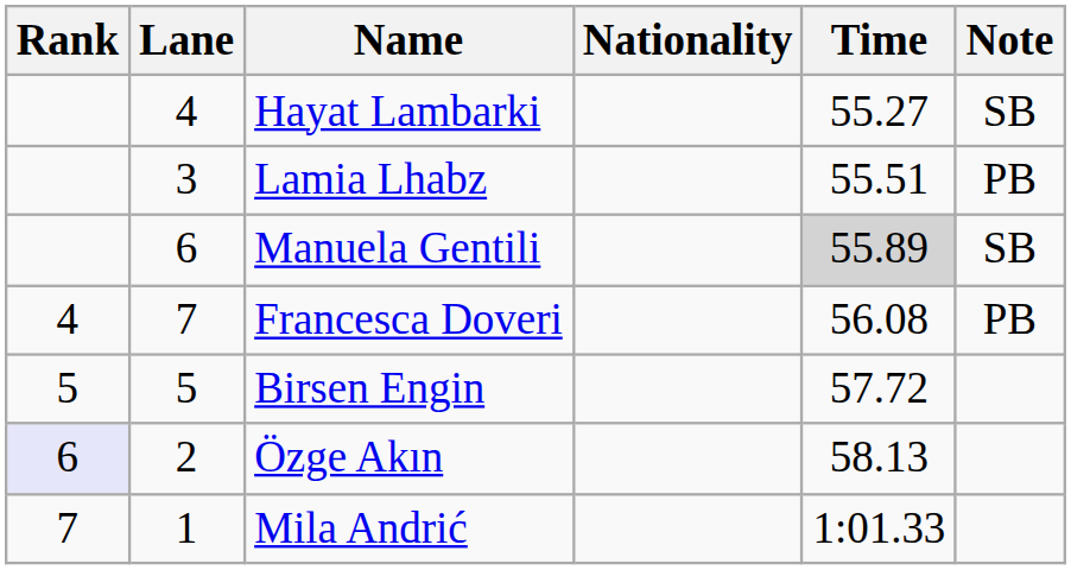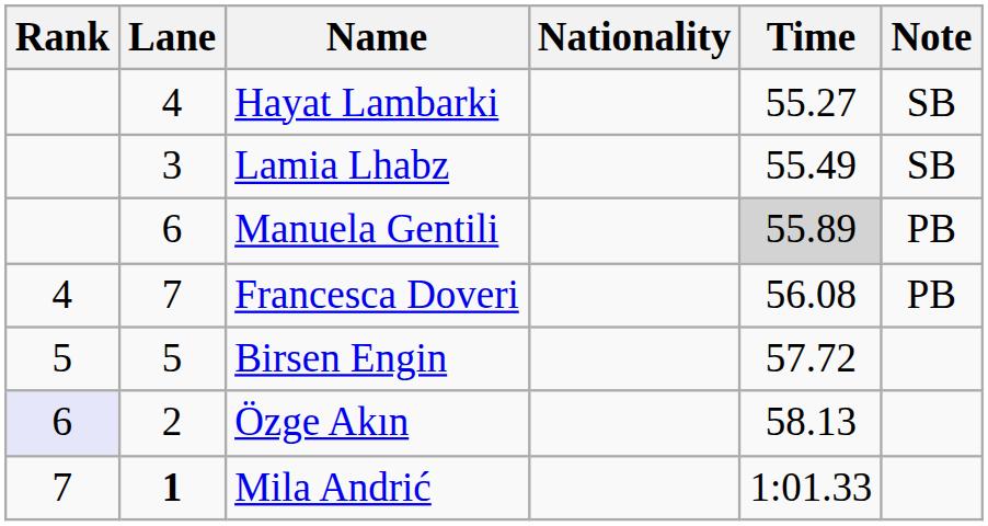Lamia Lhabz | Time: 55.51 -> 55.49
Lamia Lhabz | Note: PB -> SB
Manuela Gentili | Note: SB -> PB
Mila Andrić | Lane: normal -> bold
